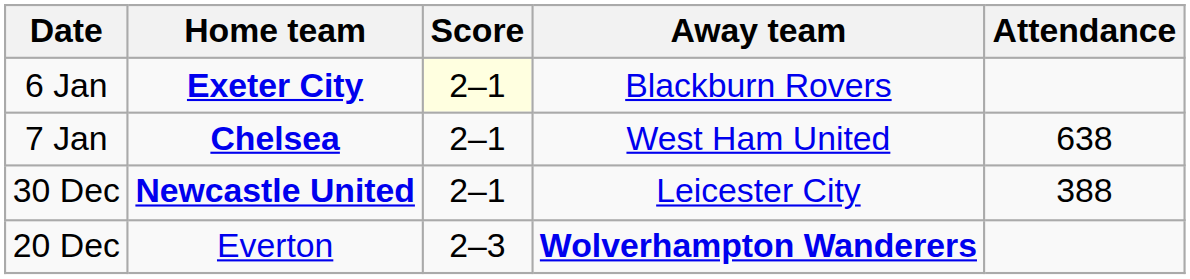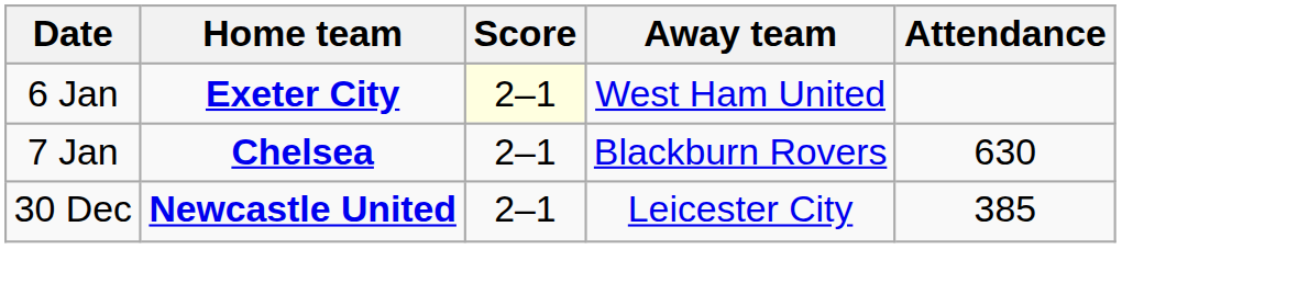6 Jan | Away team: Blackburn Rovers -> West Ham United
7 Jan | Away team: West Ham United -> Blackburn Rovers
7 Jan | Attendance: 638 -> 630
30 Dec | Attendance: 388 -> 385
- row: 20 Dec | Everton | 2–3 | Wolverhampton Wanderers
